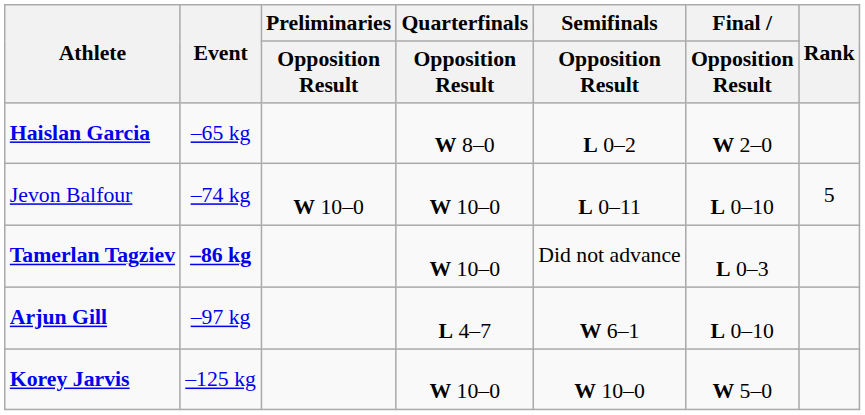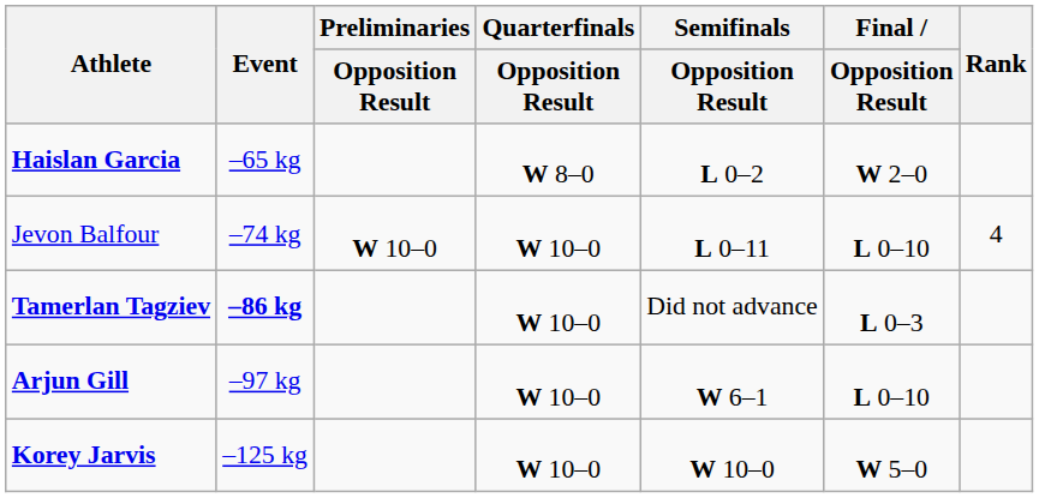Jevon Balfour | Rank: 5 -> 4
Arjun Gill | Quarterfinals / Opposition Result: L 4–7 -> W 10–0
